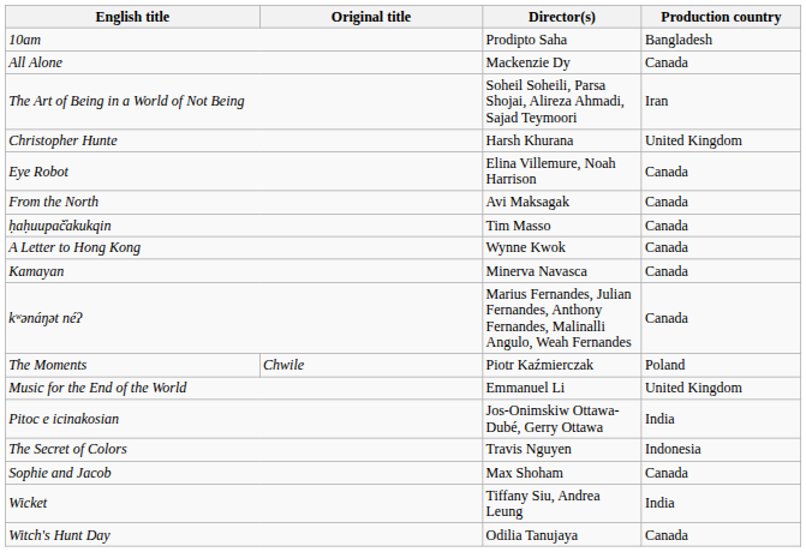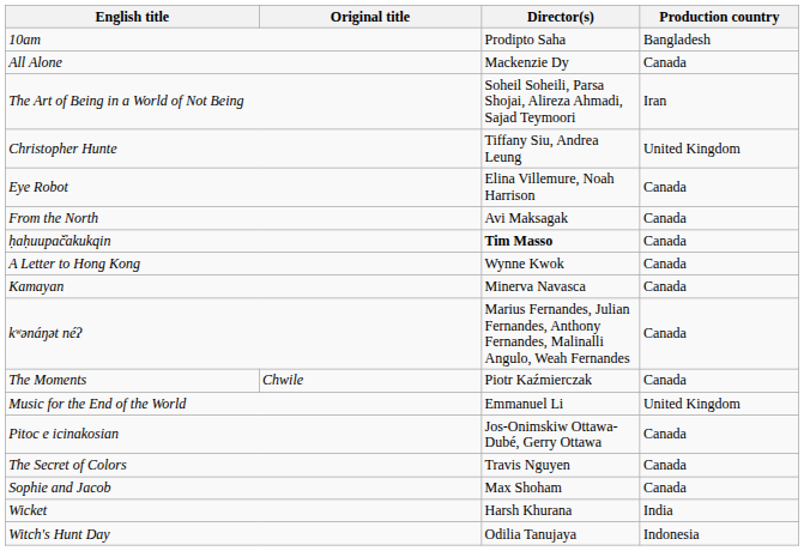Christopher Hunte | Director(s): Harsh Khurana -> Tiffany Siu, Andrea Leung
ḥaḥuupač̓akukqin | Director(s): normal -> bold
The Moments | Production country: Poland -> Canada
Pitoc e icinakosian | Production country: India -> Canada
The Secret of Colors | Production country: Indonesia -> Canada
Wicket | Director(s): Tiffany Siu, Andrea Leung -> Harsh Khurana
Witch's Hunt Day | Production country: Canada -> Indonesia
